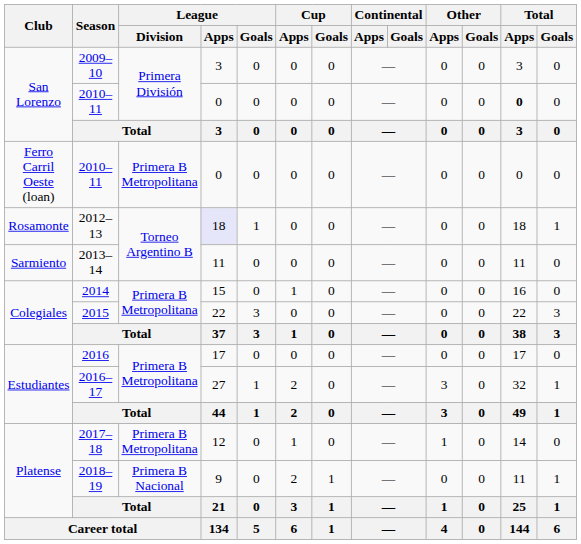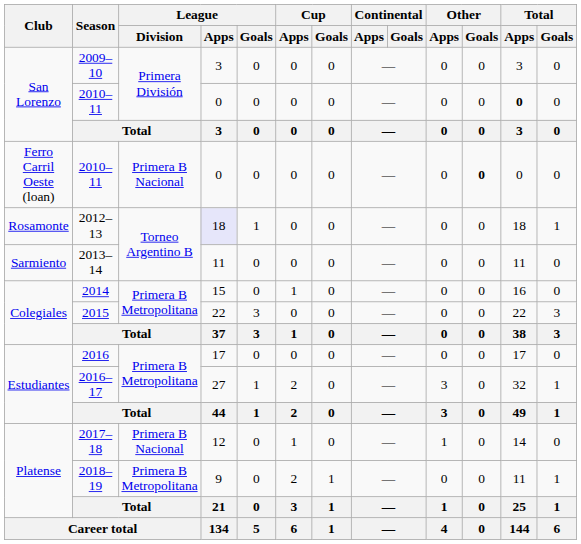Ferro Carril Oeste (loan) / 2010–11 | League / Division: Primera B Metropolitana -> Primera B Nacional
Ferro Carril Oeste (loan) / 2010–11 | Other / Goals: normal -> bold
2017–18 | League / Division: Primera B Metropolitana -> Primera B Nacional
2018–19 | League / Division: Primera B Nacional -> Primera B Metropolitana
